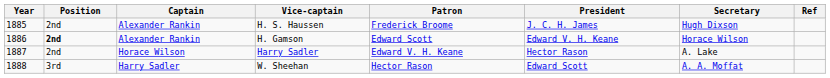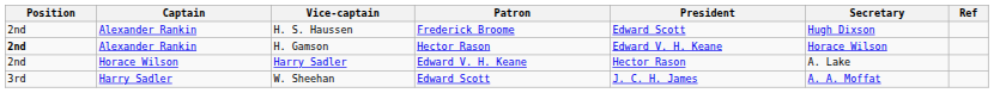- column: Year | 1885 | 1886 | 1887 | 1888
H. S. Haussen | President: J. C. H. James -> Edward Scott
H. Gamson | Patron: Edward Scott -> Hector Rason
W. Sheehan | Patron: Hector Rason -> Edward Scott
W. Sheehan | President: Edward Scott -> J. C. H. James
